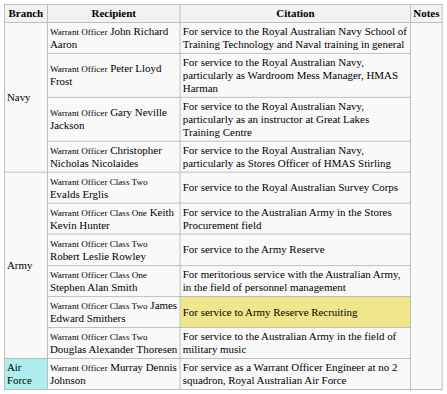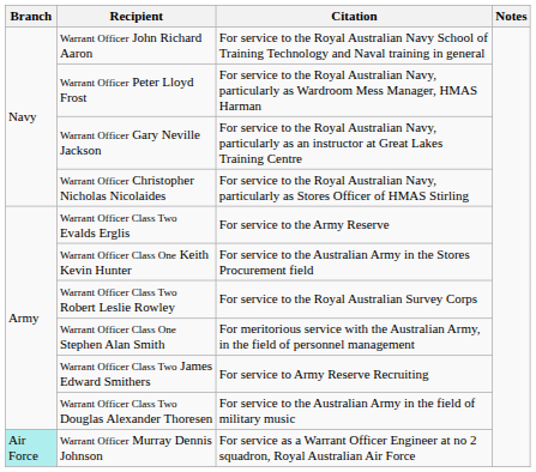Warrant Officer Class Two Evalds Erglis | Citation: For service to the Royal Australian Survey Corps -> For service to the Army Reserve
Warrant Officer Class Two Robert Leslie Rowley | Citation: For service to the Army Reserve -> For service to the Royal Australian Survey Corps
Warrant Officer Class Two James Edward Smithers | Citation: khaki background -> no background
